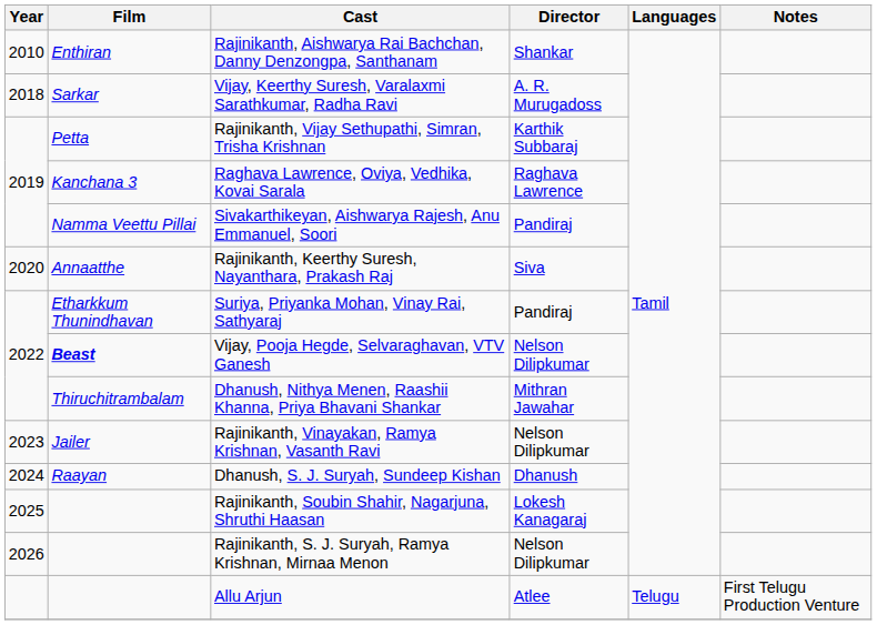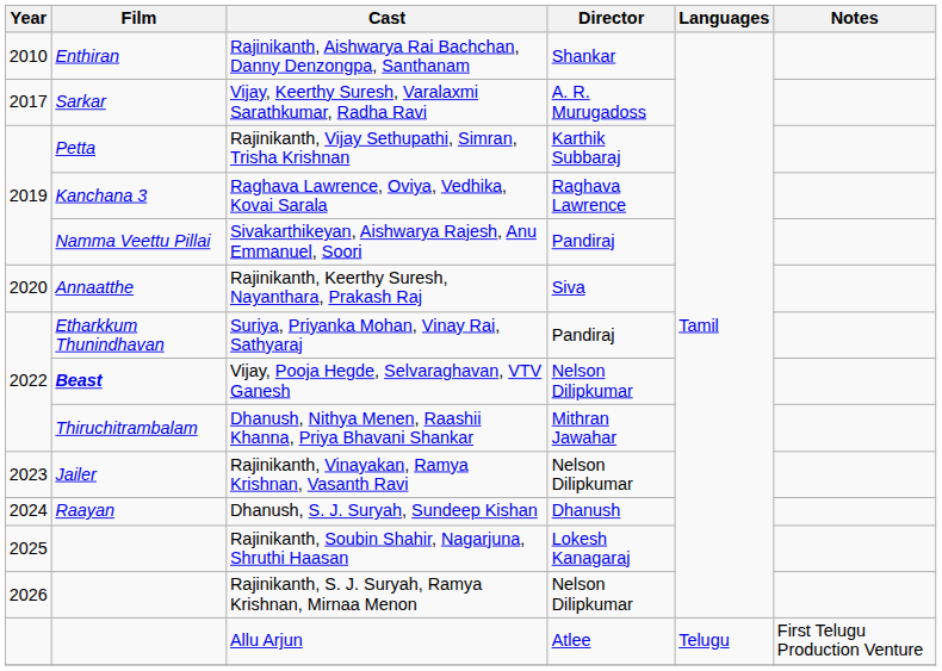Vijay, Keerthy Suresh, Varalaxmi Sarathkumar, Radha Ravi | Year: 2018 -> 2017
